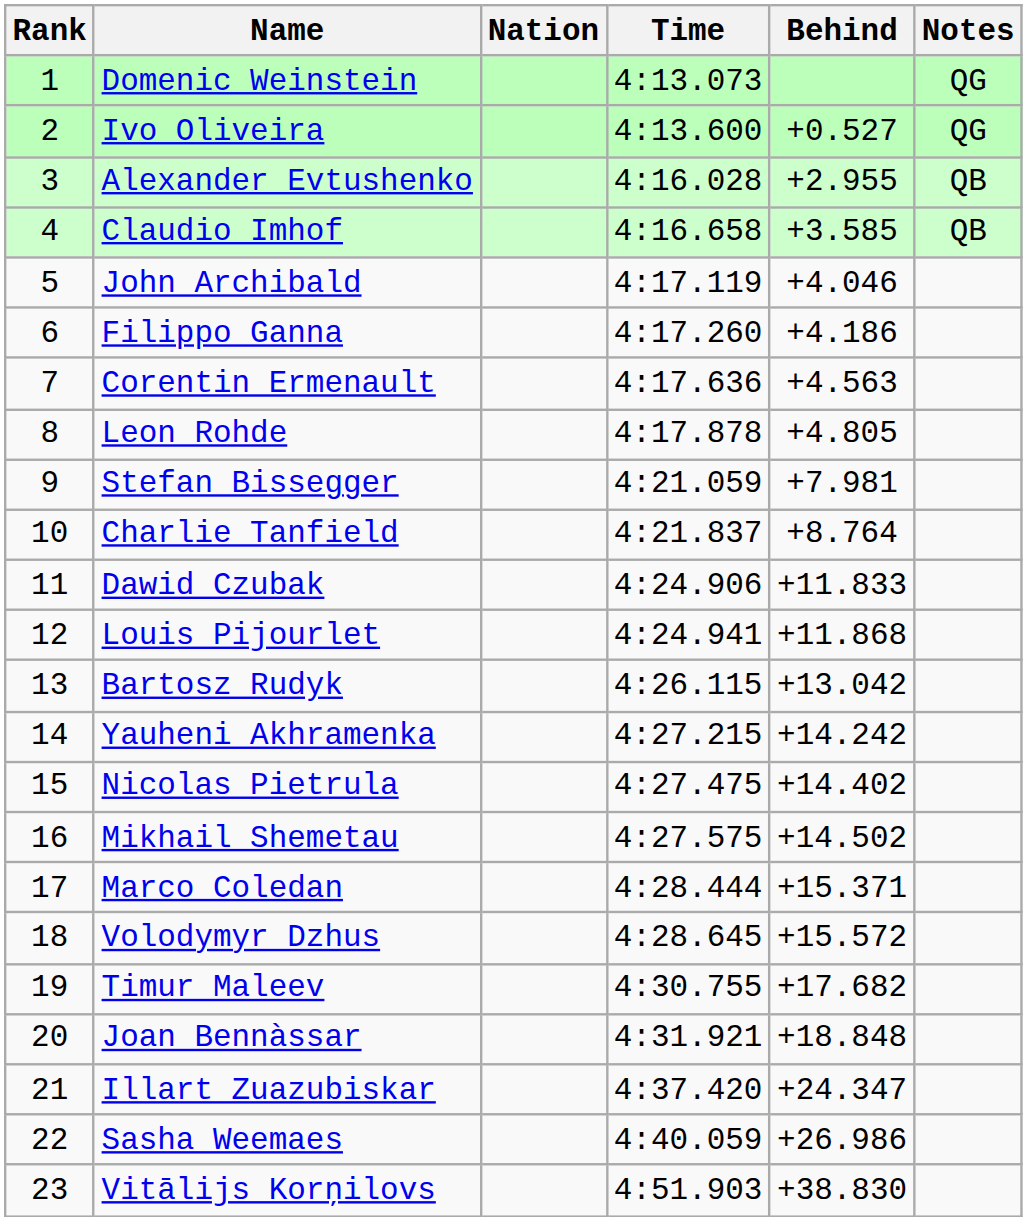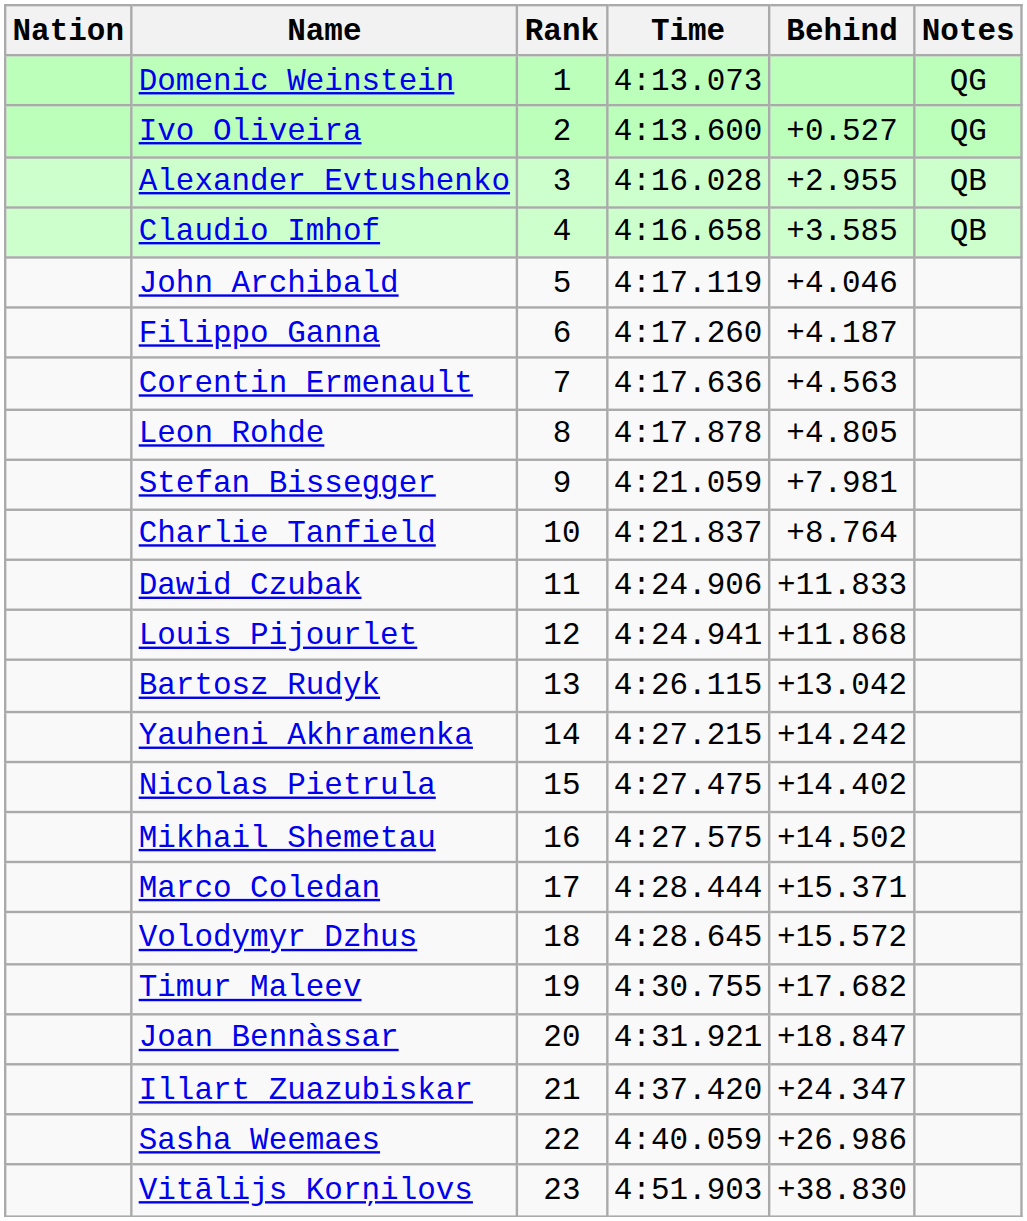columns swapped: Rank <-> Nation
Filippo Ganna | Behind: +4.186 -> +4.187
Joan Bennàssar | Behind: +18.848 -> +18.847
